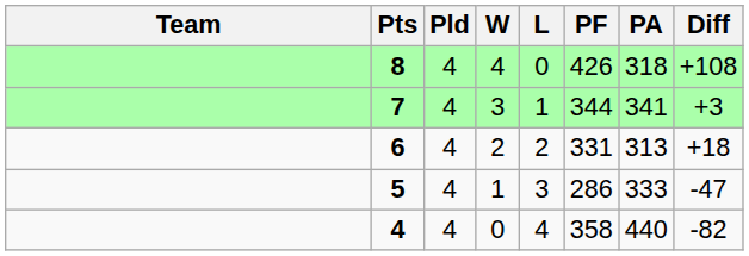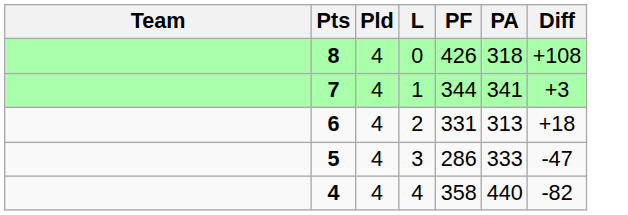- column: W | 4 | 3 | 2 | 1 | 0
